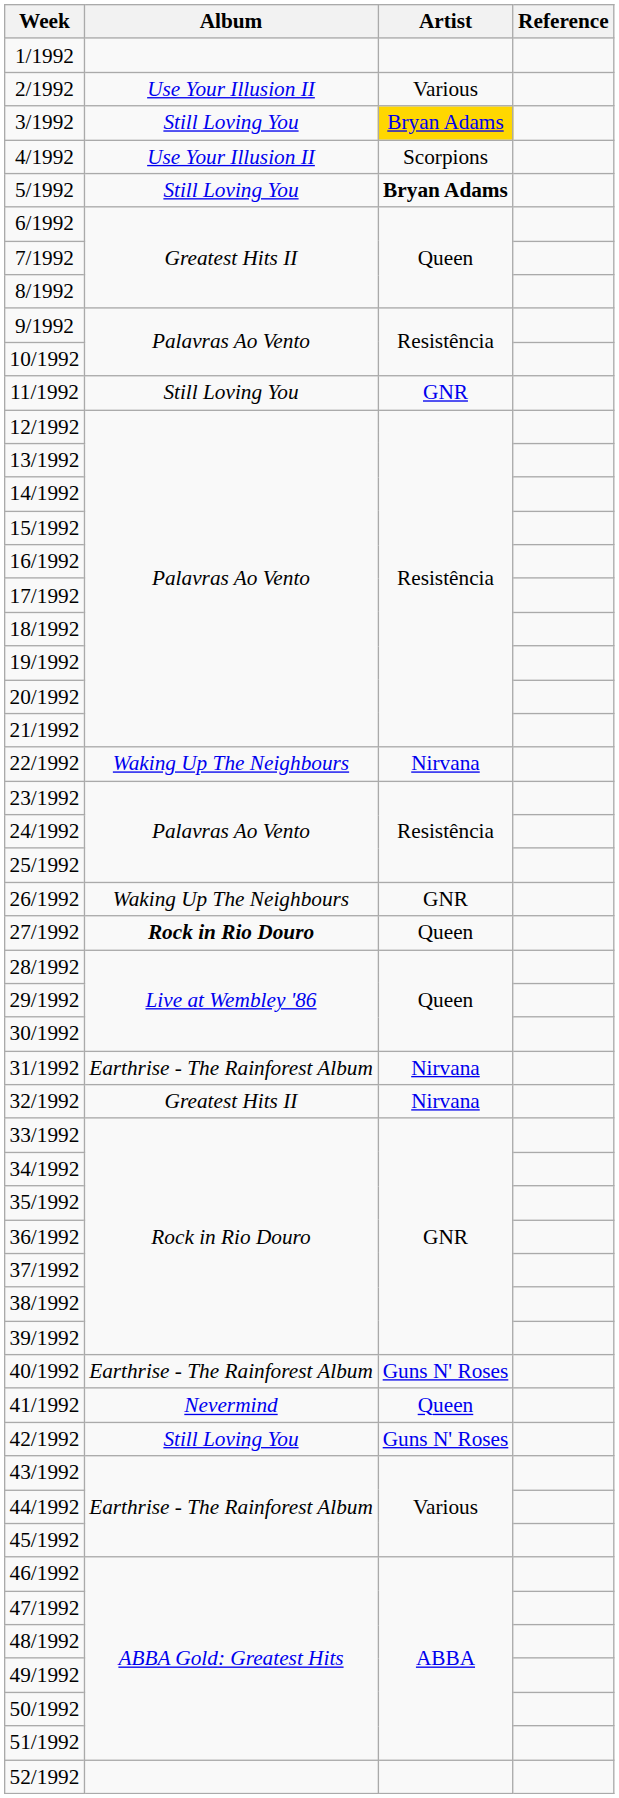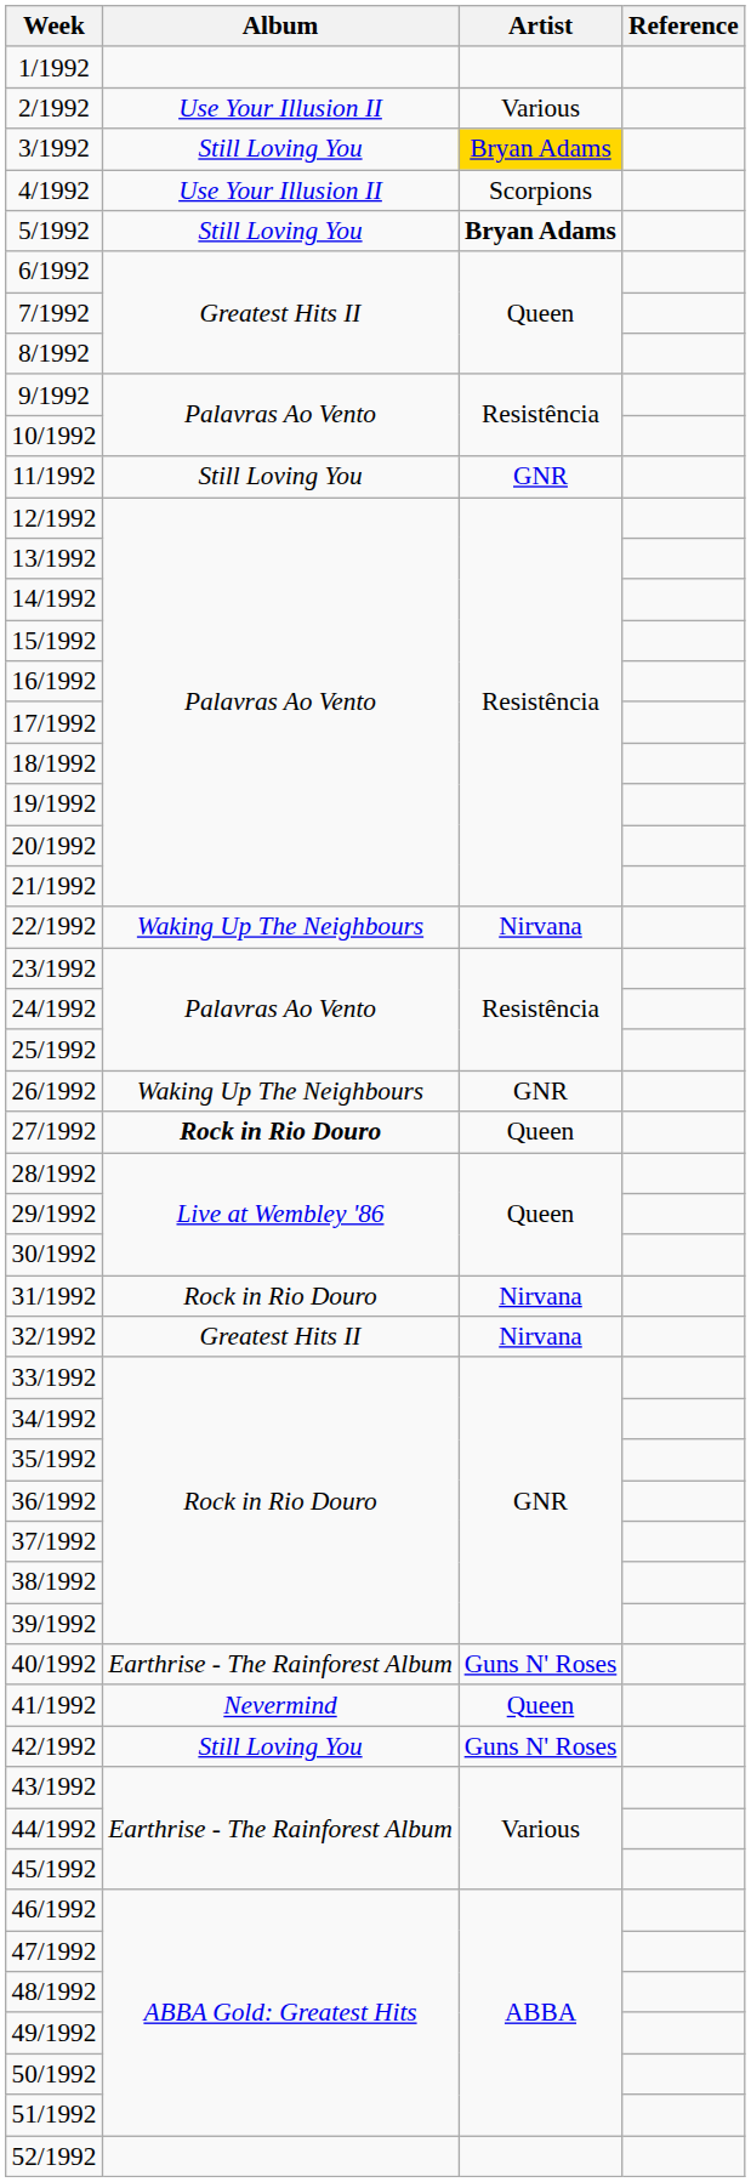31/1992 | Album: Earthrise - The Rainforest Album -> Rock in Rio Douro
